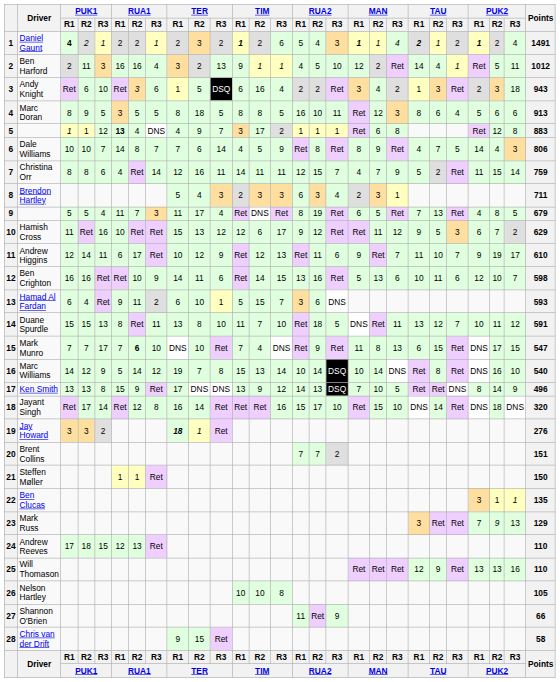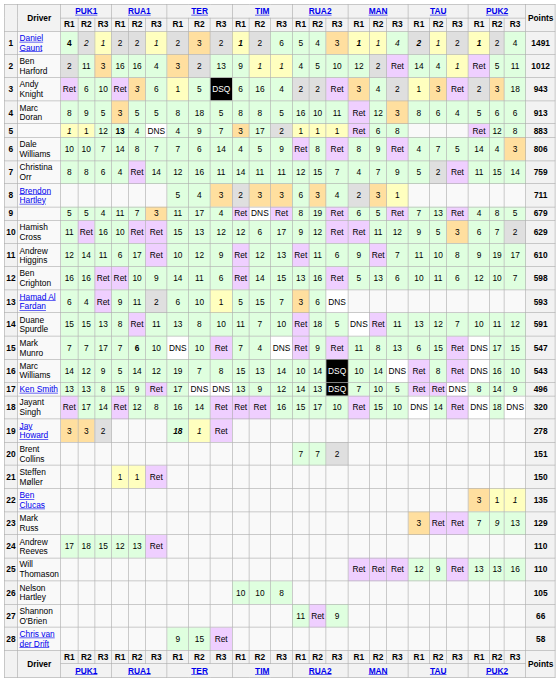Andrew Higgins | TAU / R3: 7 -> 8
Marc Williams | Points: 540 -> 543
Jay Howard | Points: 276 -> 278
